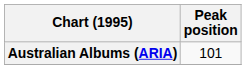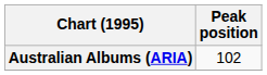Australian Albums (ARIA) | Peak position: 101 -> 102
